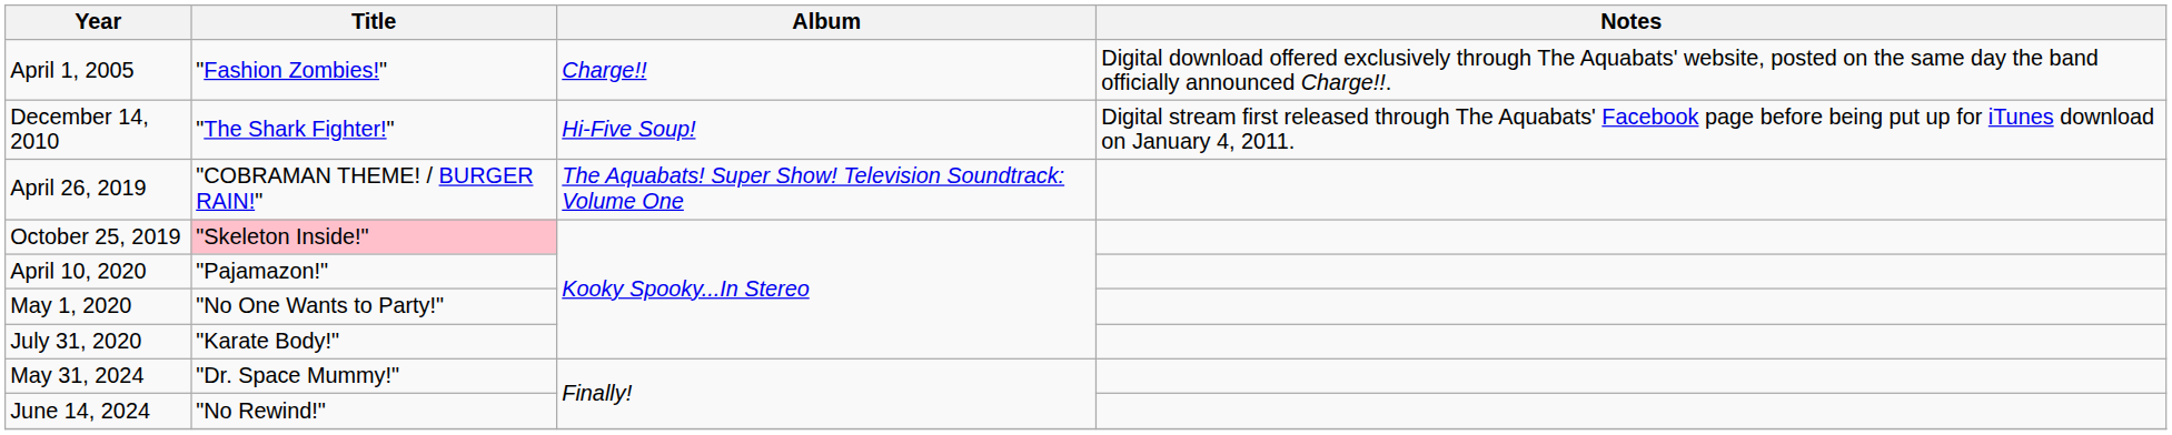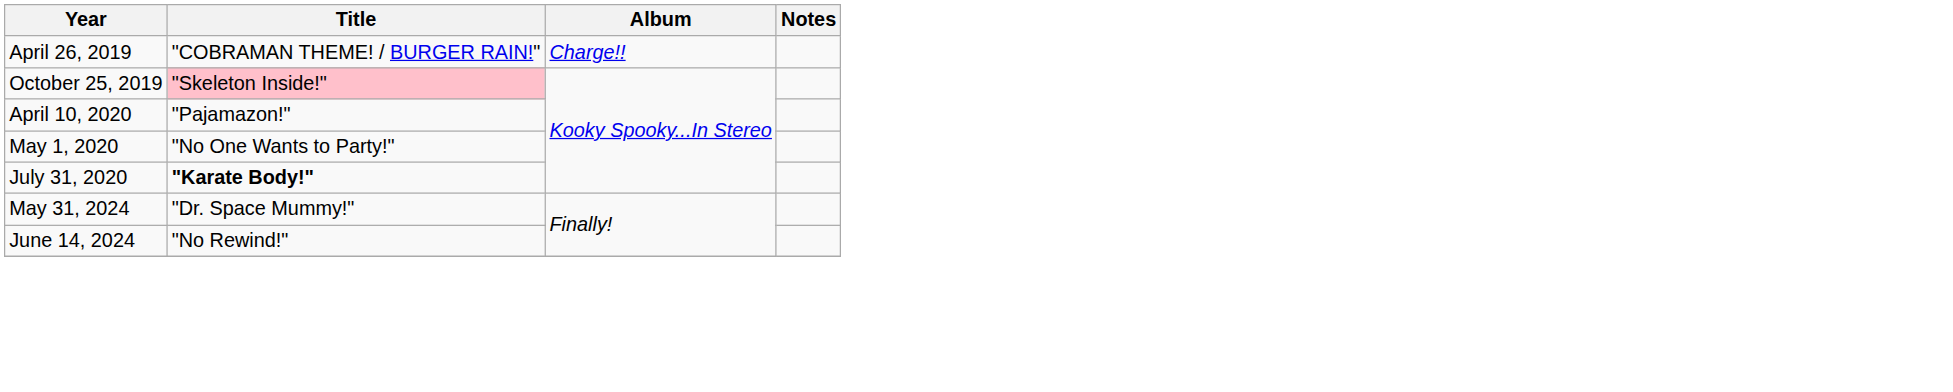- row: April 1, 2005 | "Fashion Zombies!" | Charge!! | Digital download offered exclusively through The Aquabats' website, posted on the same day the band officially announced Charge!!.
- row: December 14, 2010 | "The Shark Fighter!" | Hi-Five Soup! | Digital stream first released through The Aquabats' Facebook page before being put up for iTunes download on January 4, 2011.
April 26, 2019 | Album: The Aquabats! Super Show! Television Soundtrack: Volume One -> Charge!!
July 31, 2020 | Title: normal -> bold
